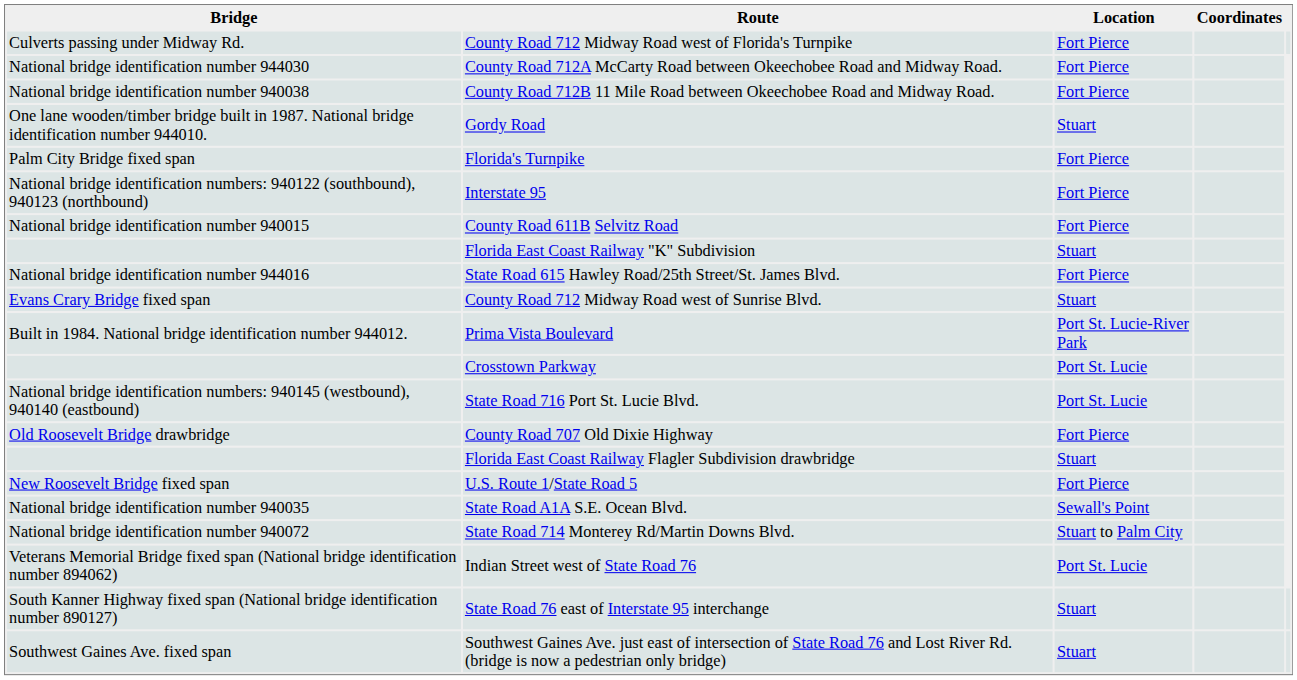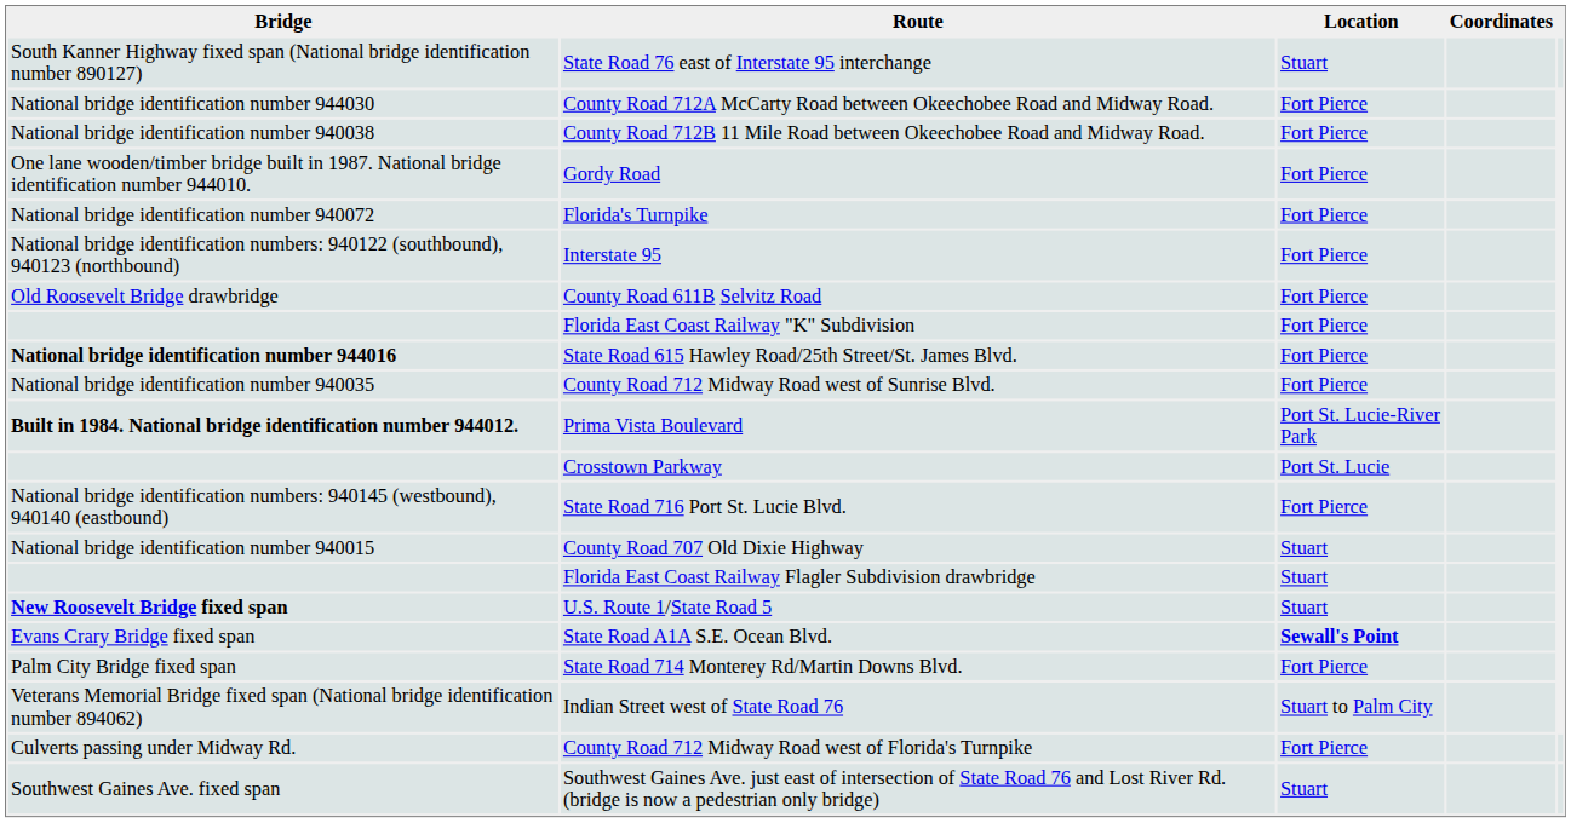rows swapped: County Road 712 Midway Road west of Florida's Turnpike <-> State Road 76 east of Interstate 95 interchange
Gordy Road | Location: Stuart -> Fort Pierce
Florida's Turnpike | Bridge: Palm City Bridge fixed span -> National bridge identification number 940072
County Road 611B Selvitz Road | Bridge: National bridge identification number 940015 -> Old Roosevelt Bridge drawbridge
Florida East Coast Railway "K" Subdivision | Location: Stuart -> Fort Pierce
State Road 615 Hawley Road/25th Street/St. James Blvd. | Bridge: normal -> bold
County Road 712 Midway Road west of Sunrise Blvd. | Bridge: Evans Crary Bridge fixed span -> National bridge identification number 940035
County Road 712 Midway Road west of Sunrise Blvd. | Location: Stuart -> Fort Pierce
Prima Vista Boulevard | Bridge: normal -> bold
State Road 716 Port St. Lucie Blvd. | Location: Port St. Lucie -> Fort Pierce
County Road 707 Old Dixie Highway | Bridge: Old Roosevelt Bridge drawbridge -> National bridge identification number 940015
County Road 707 Old Dixie Highway | Location: Fort Pierce -> Stuart
U.S. Route 1/State Road 5 | Bridge: normal -> bold
U.S. Route 1/State Road 5 | Location: Fort Pierce -> Stuart
State Road A1A S.E. Ocean Blvd. | Bridge: National bridge identification number 940035 -> Evans Crary Bridge fixed span
State Road A1A S.E. Ocean Blvd. | Location: normal -> bold
State Road 714 Monterey Rd/Martin Downs Blvd. | Bridge: National bridge identification number 940072 -> Palm City Bridge fixed span
State Road 714 Monterey Rd/Martin Downs Blvd. | Location: Stuart to Palm City -> Fort Pierce
Indian Street west of State Road 76 | Location: Port St. Lucie -> Stuart to Palm City
